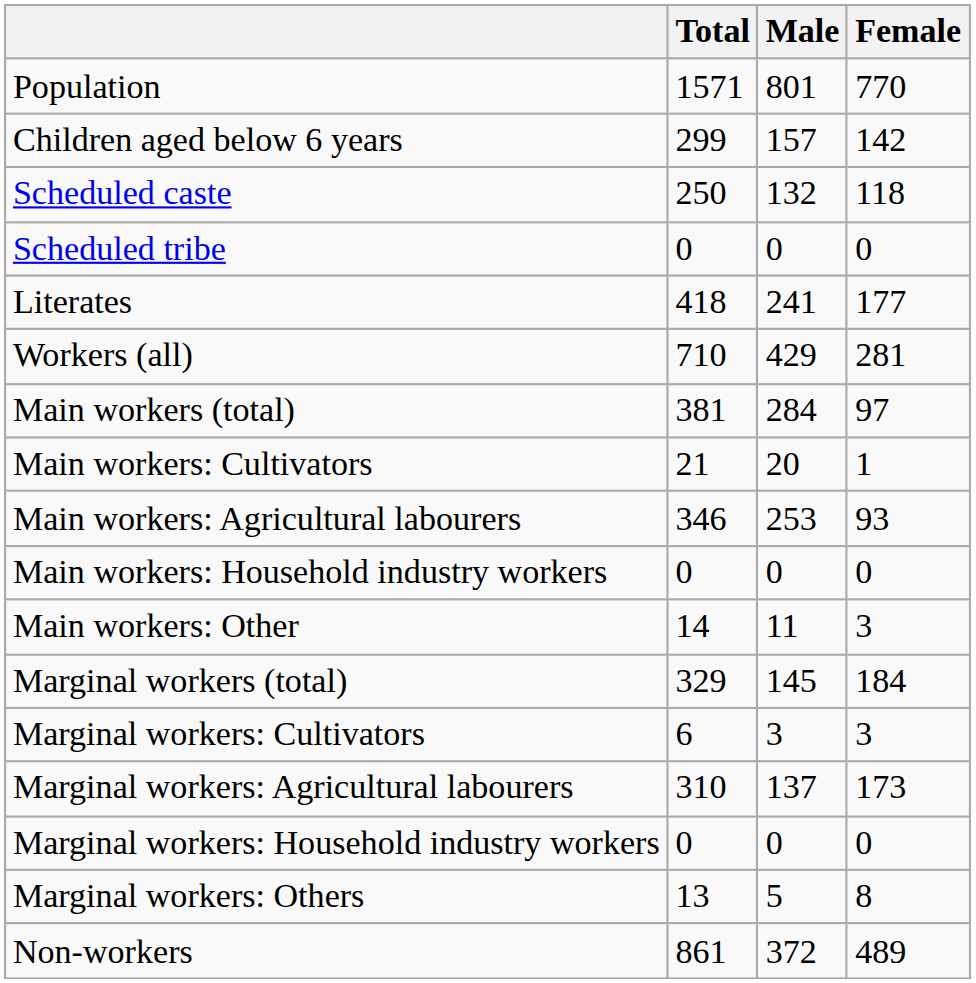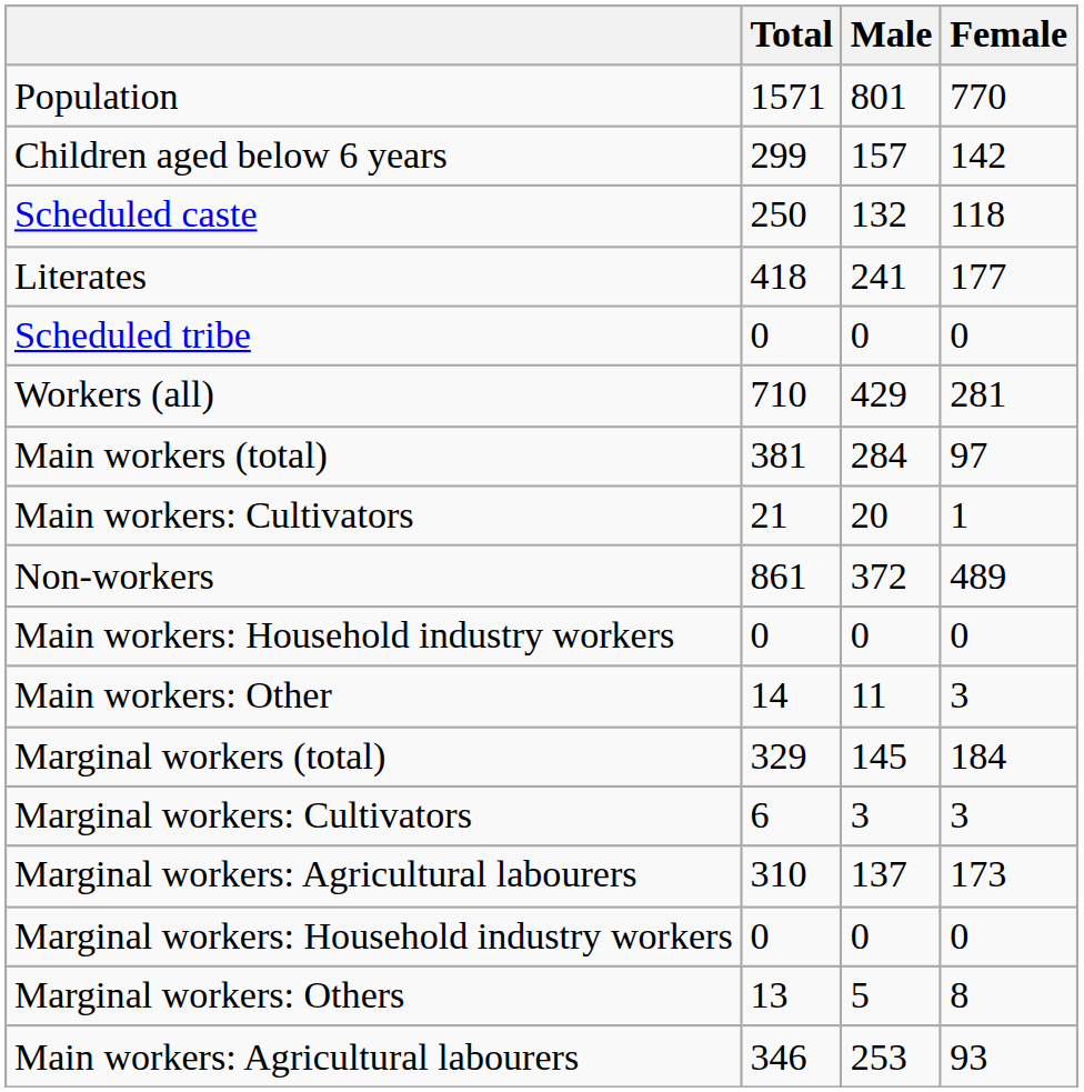rows swapped: Scheduled tribe <-> Literates
rows swapped: Main workers: Agricultural labourers <-> Non-workers
